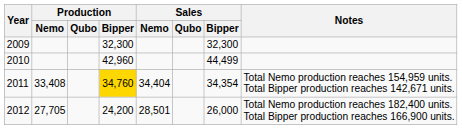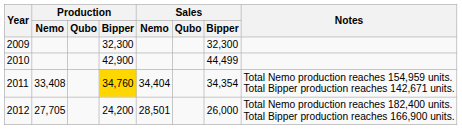2010 | Production / Bipper: 42,960 -> 42,900
